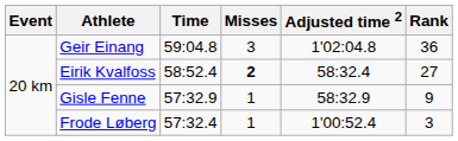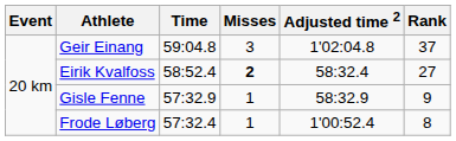Geir Einang | Rank: 36 -> 37
Frode Løberg | Rank: 3 -> 8
